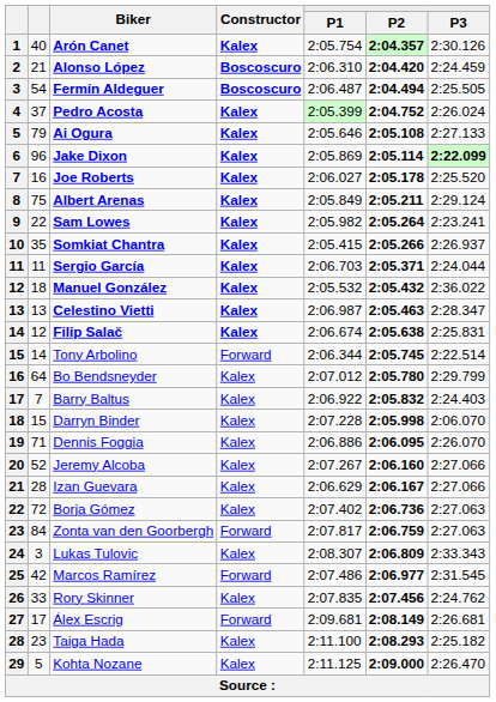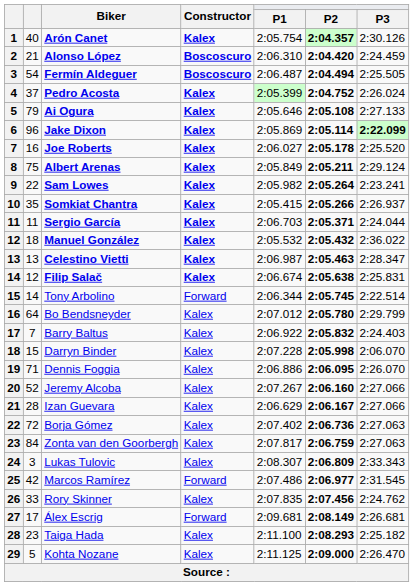Zonta van den Goorbergh | Constructor: Forward -> Kalex
